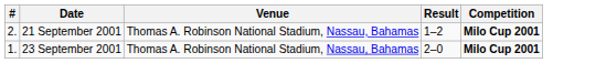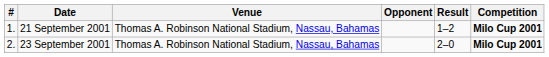+ column: Opponent
21 September 2001 | #: 2. -> 1.
23 September 2001 | #: 1. -> 2.
